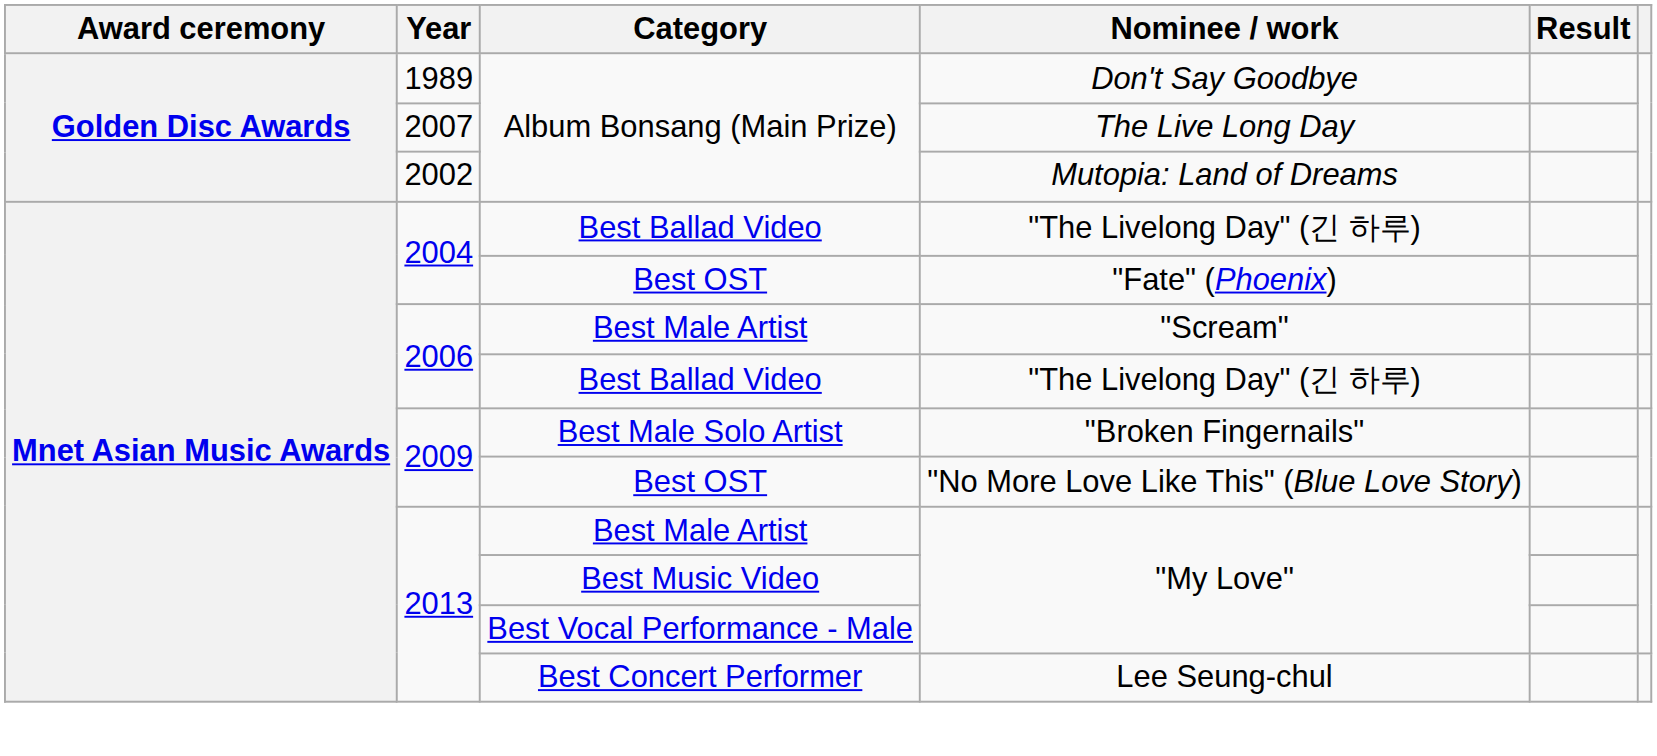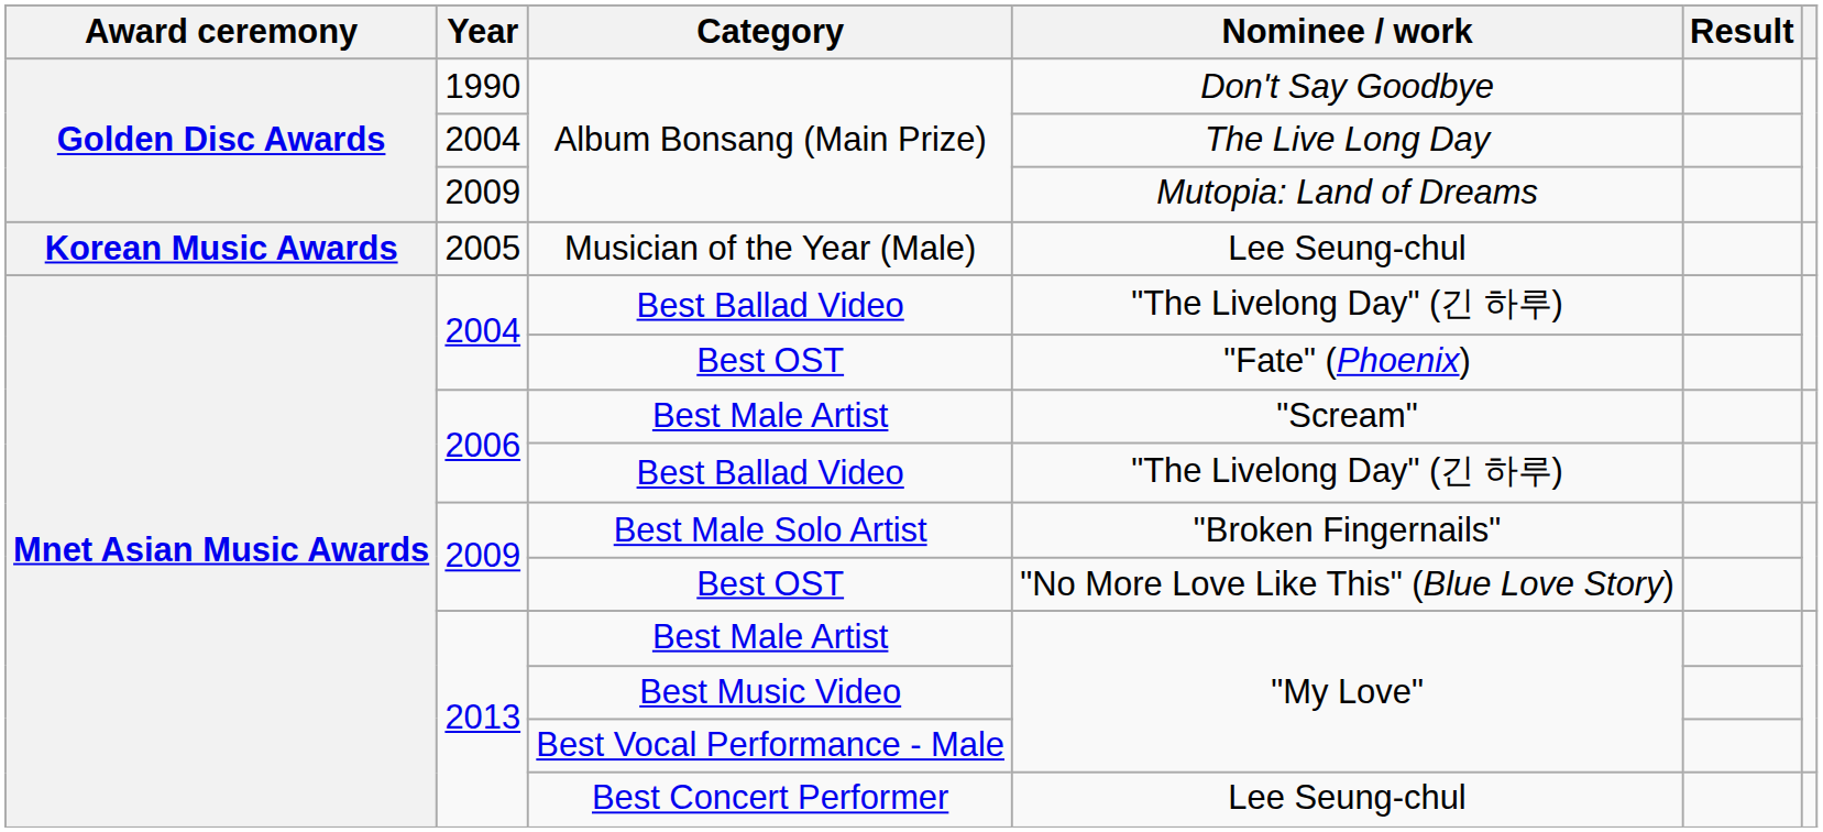Don't Say Goodbye | Year: 1989 -> 1990
The Live Long Day | Year: 2007 -> 2004
Mutopia: Land of Dreams | Year: 2002 -> 2009
+ row: Korean Music Awards | 2005 | Musician of the Year (Male) | Lee Seung-chul
